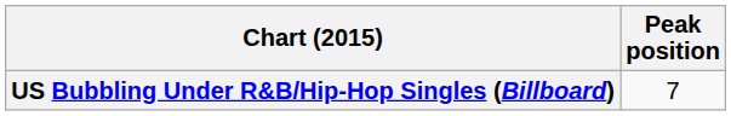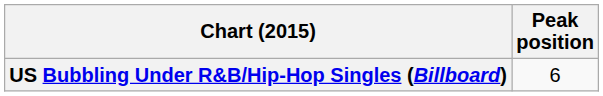US Bubbling Under R&B/Hip-Hop Singles (Billboard) | Peak position: 7 -> 6
